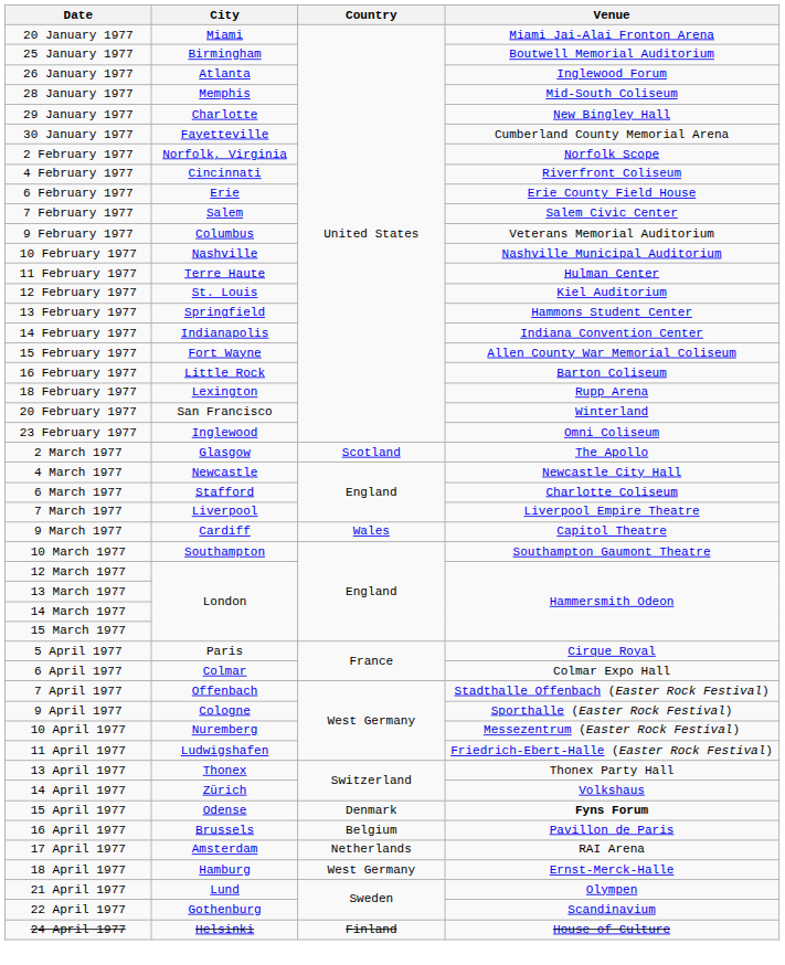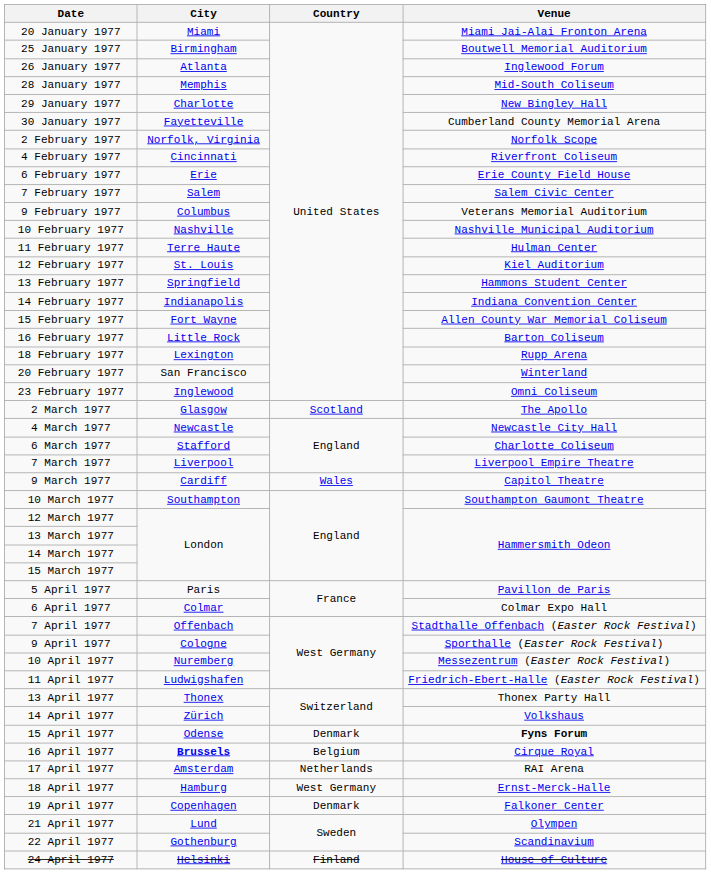5 April 1977 | Venue: Cirque Royal -> Pavillon de Paris
16 April 1977 | City: normal -> bold
16 April 1977 | Venue: Pavillon de Paris -> Cirque Royal
+ row: 19 April 1977 | Copenhagen | Denmark | Falkoner Center
